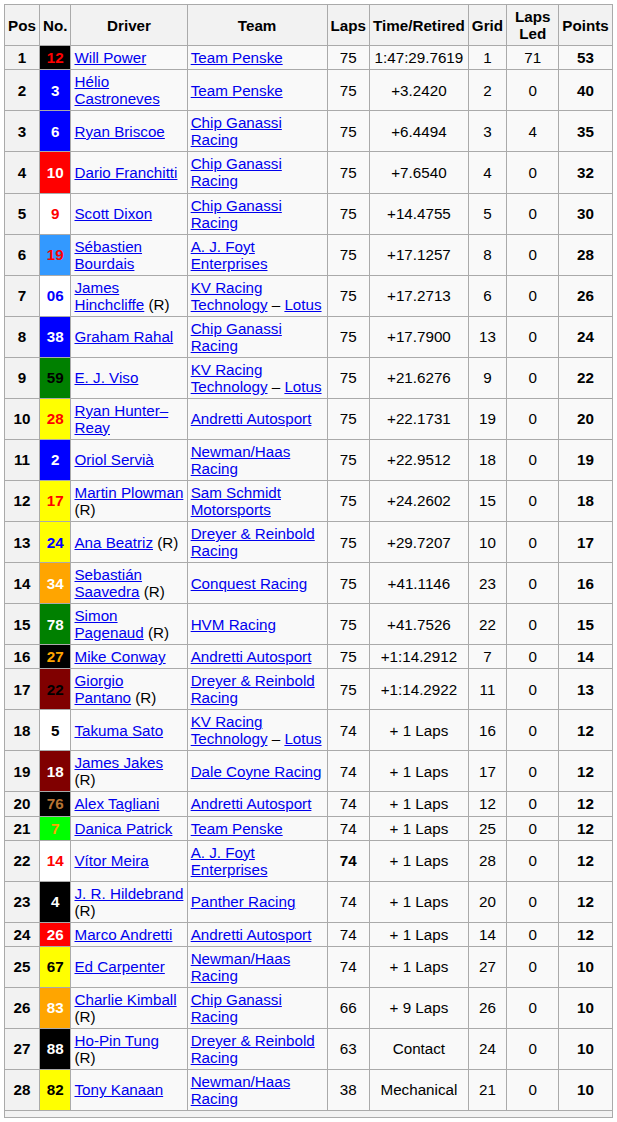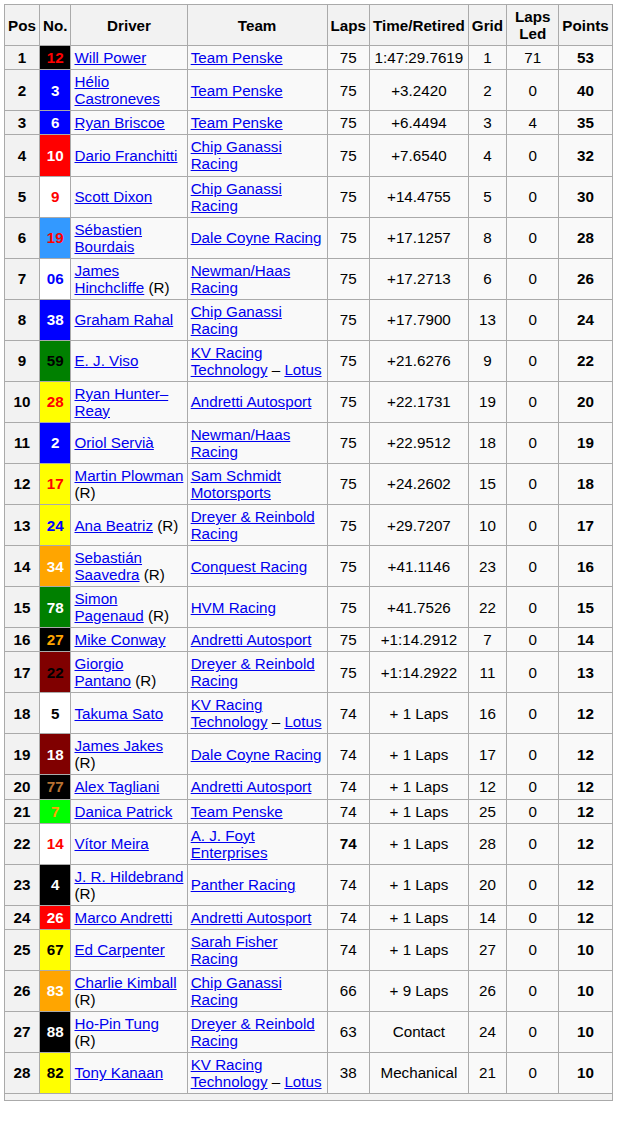Ryan Briscoe | Team: Chip Ganassi Racing -> Team Penske
Sébastien Bourdais | Team: A. J. Foyt Enterprises -> Dale Coyne Racing
James Hinchcliffe (R) | Team: KV Racing Technology – Lotus -> Newman/Haas Racing
Alex Tagliani | No.: 76 -> 77
Ed Carpenter | Team: Newman/Haas Racing -> Sarah Fisher Racing
Tony Kanaan | Team: Newman/Haas Racing -> KV Racing Technology – Lotus
